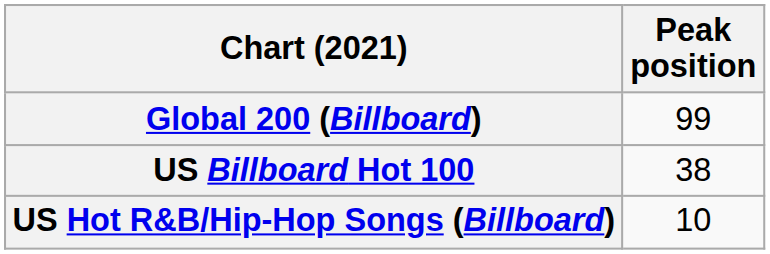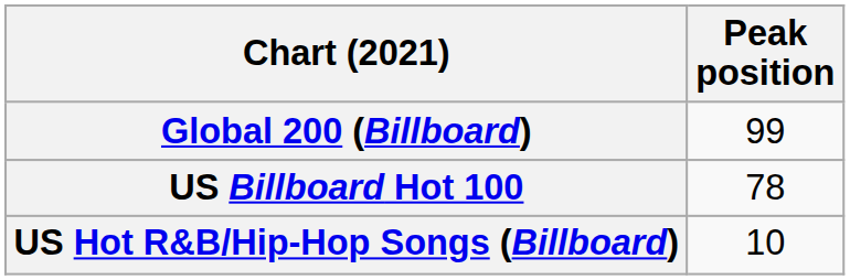US Billboard Hot 100 | Peak position: 38 -> 78
